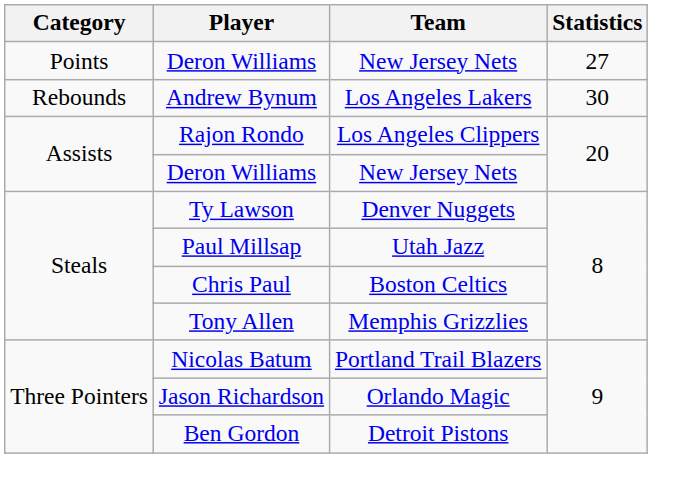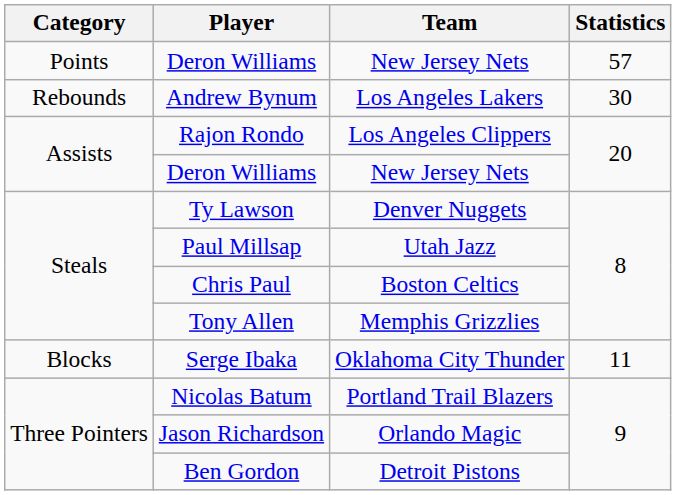Points / Deron Williams | Statistics: 27 -> 57
+ row: Blocks | Serge Ibaka | Oklahoma City Thunder | 11
